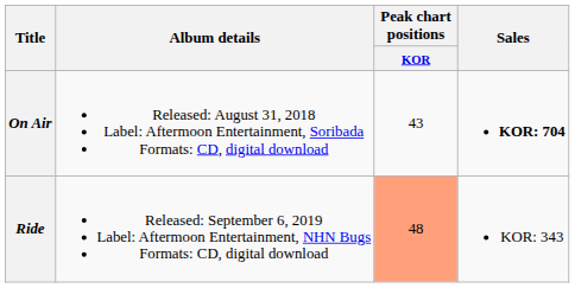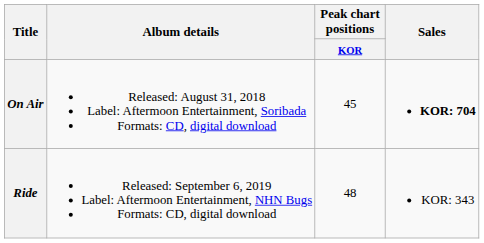On Air | Peak chart positions / KOR: 43 -> 45
Ride | Peak chart positions / KOR: lightsalmon background -> no background
